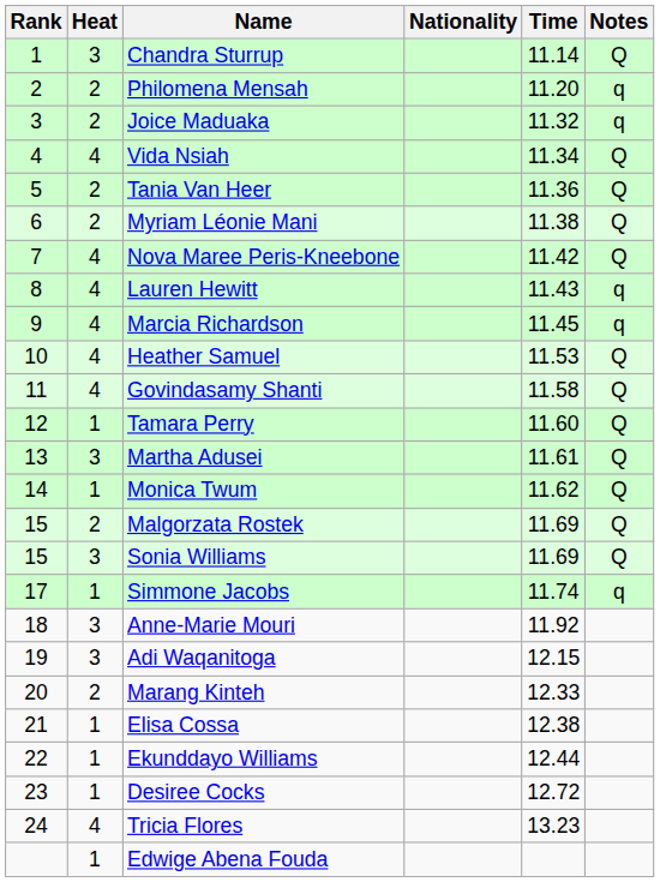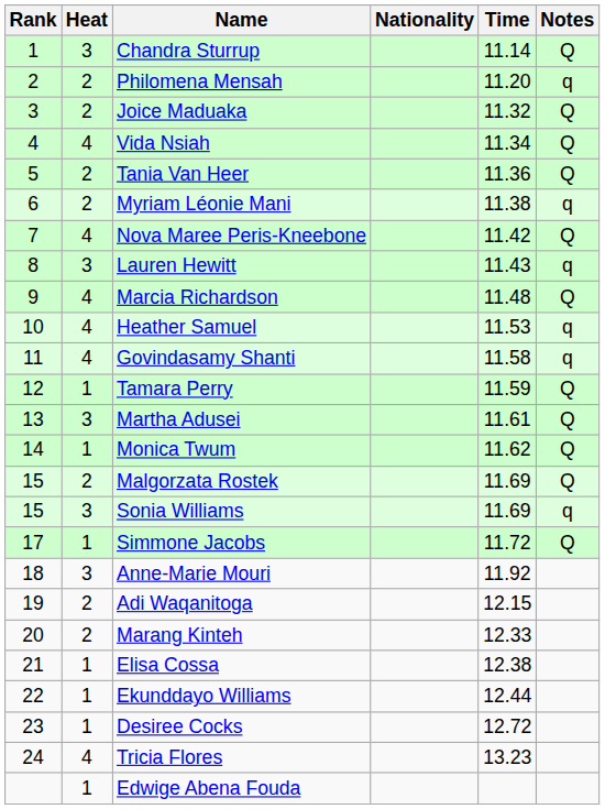Joice Maduaka | Notes: q -> Q
Myriam Léonie Mani | Notes: Q -> q
Lauren Hewitt | Heat: 4 -> 3
Marcia Richardson | Time: 11.45 -> 11.48
Marcia Richardson | Notes: q -> Q
Heather Samuel | Notes: Q -> q
Govindasamy Shanti | Notes: Q -> q
Tamara Perry | Time: 11.60 -> 11.59
Sonia Williams | Notes: Q -> q
Simmone Jacobs | Time: 11.74 -> 11.72
Simmone Jacobs | Notes: q -> Q
Adi Waqanitoga | Heat: 3 -> 2
